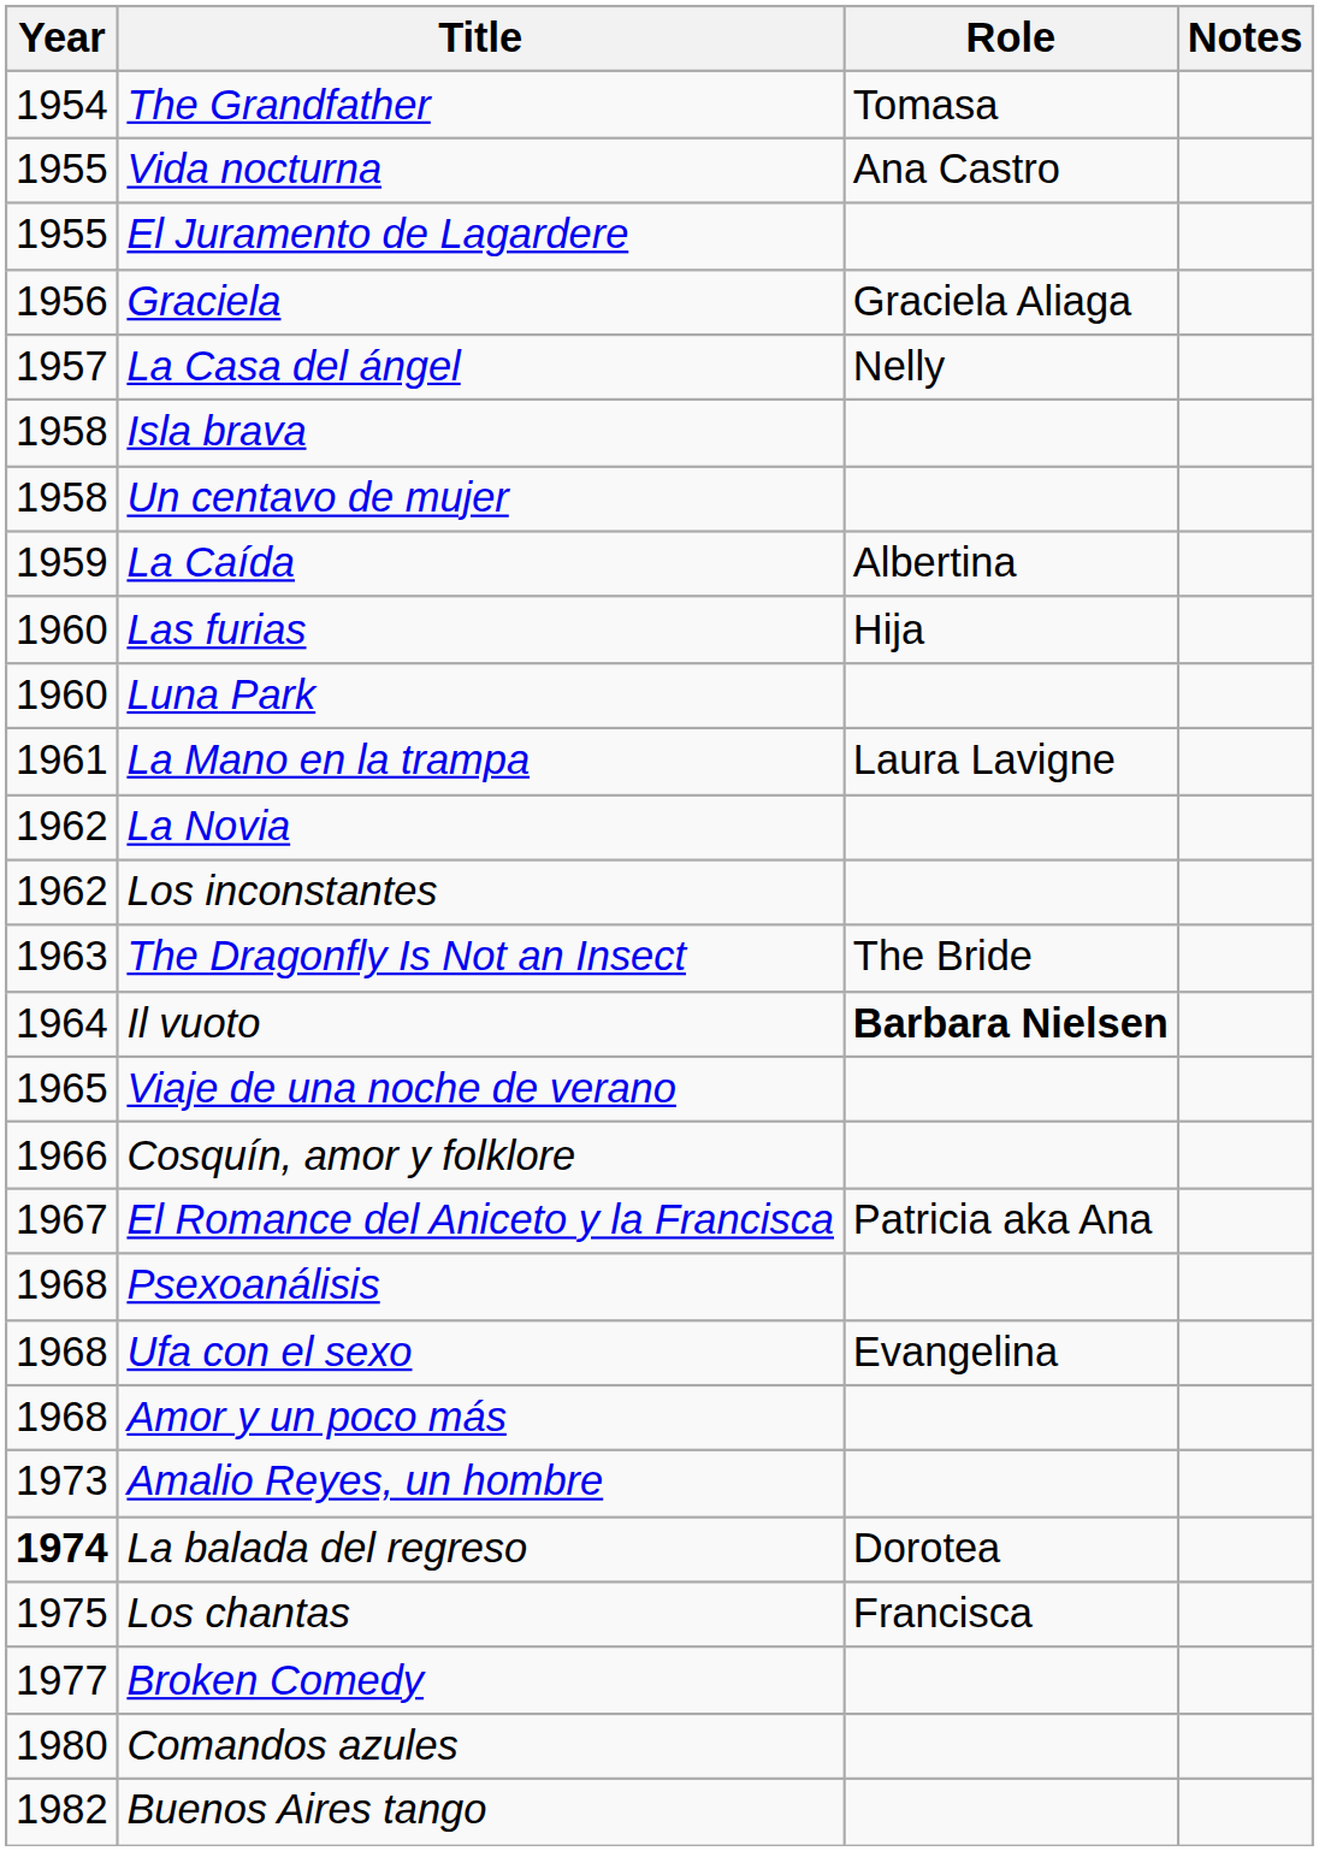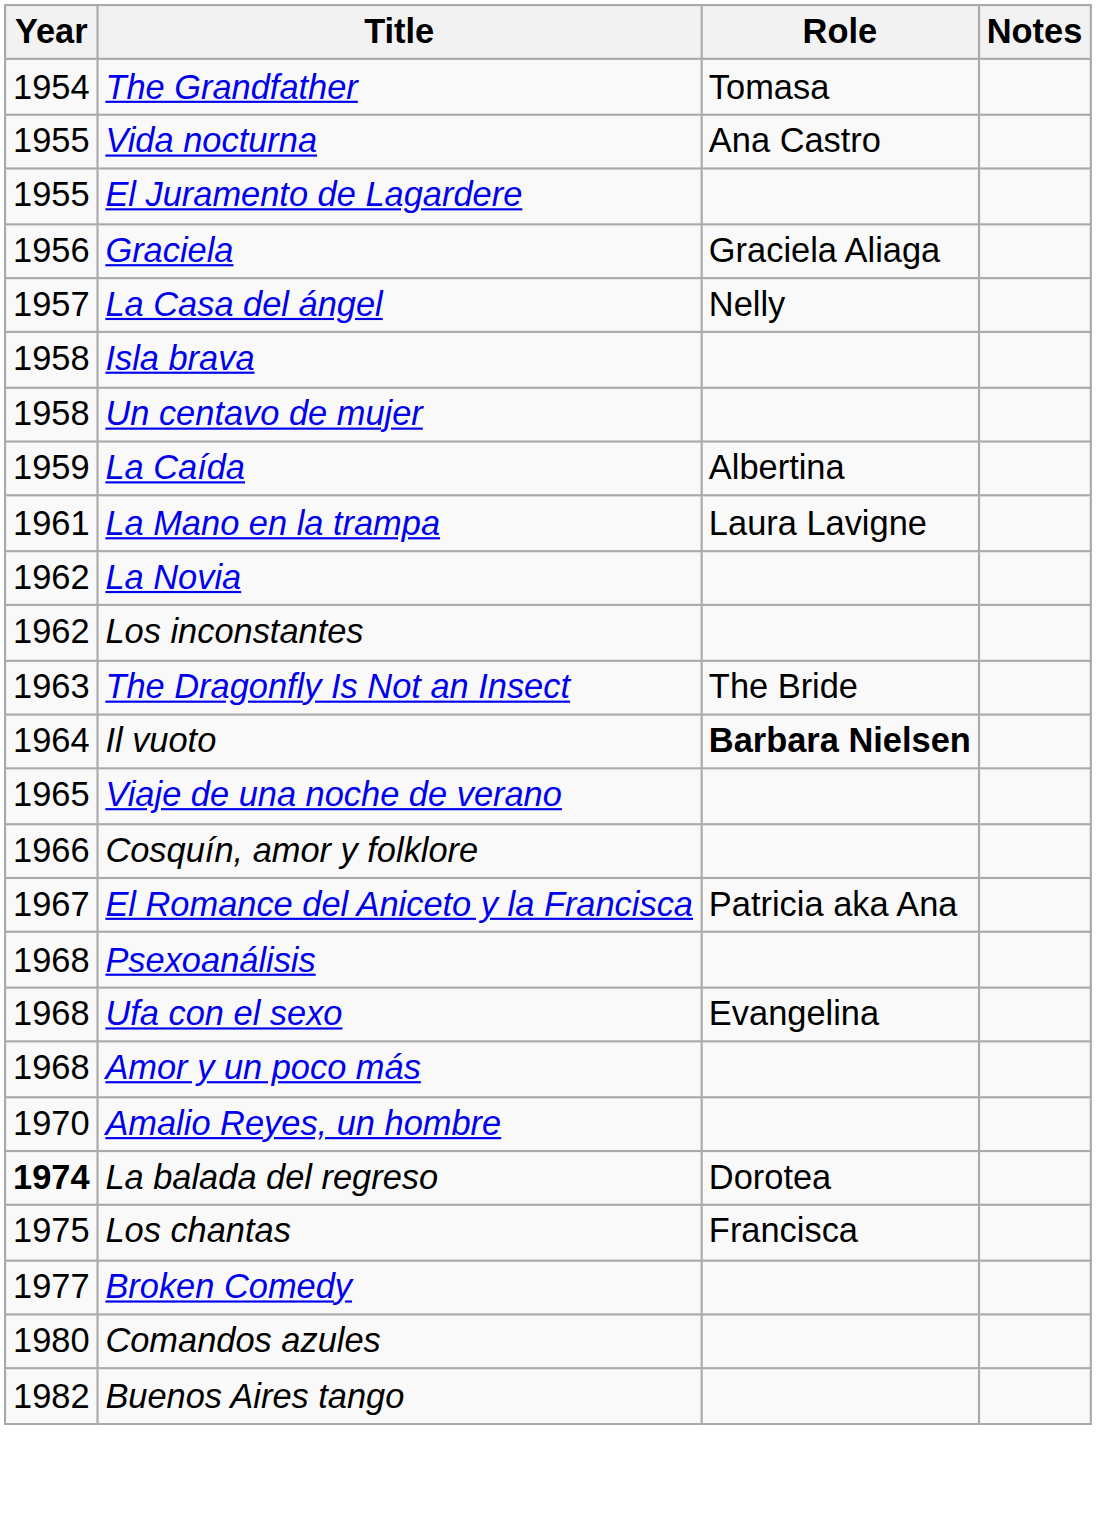- row: 1960 | Las furias | Hija
- row: 1960 | Luna Park
Amalio Reyes, un hombre | Year: 1973 -> 1970
